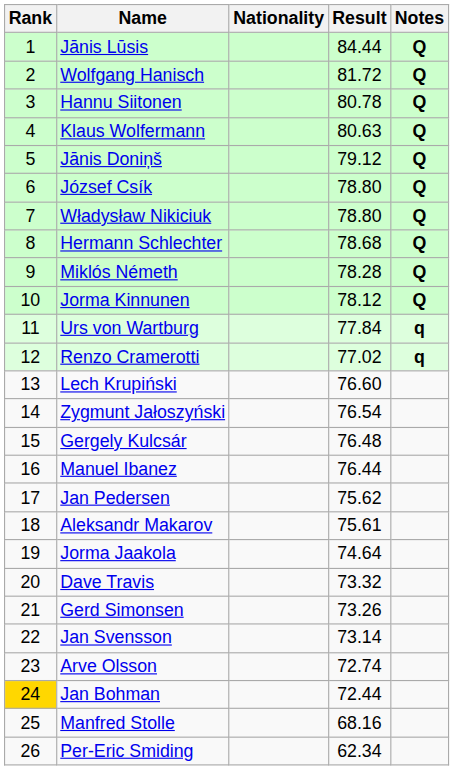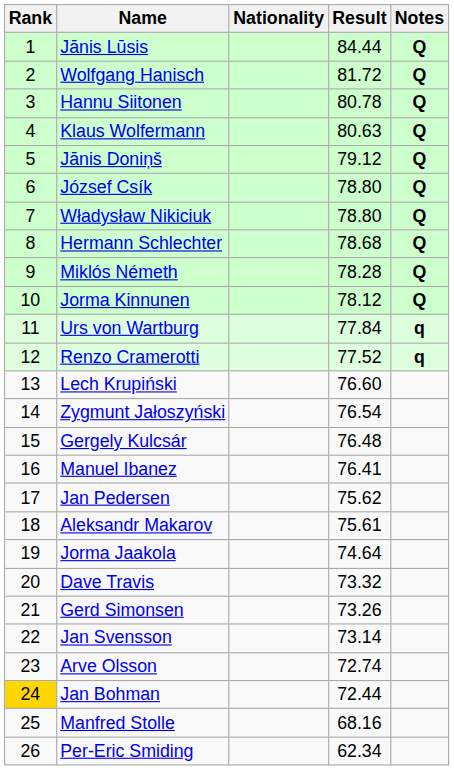Renzo Cramerotti | Result: 77.02 -> 77.52
Manuel Ibanez | Result: 76.44 -> 76.41
